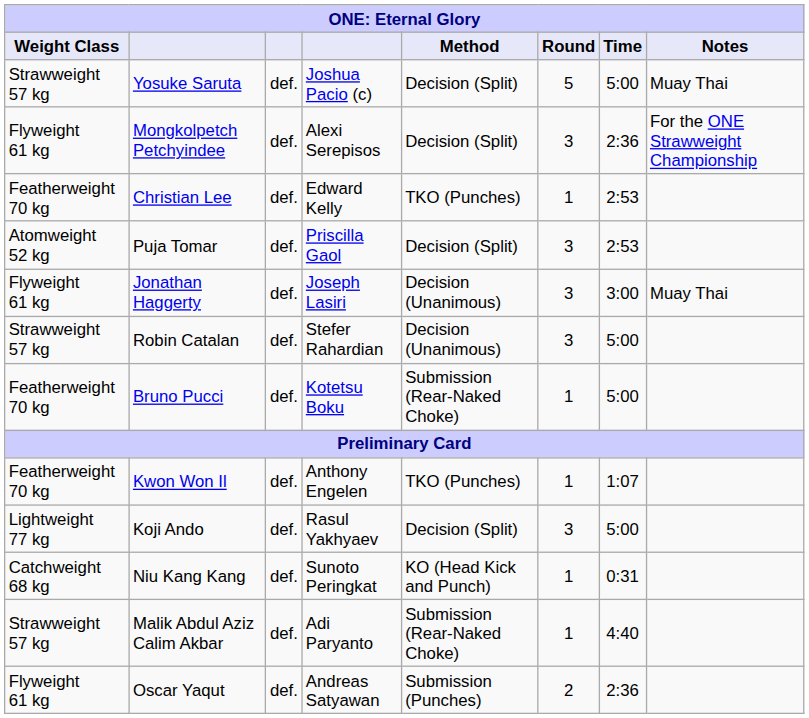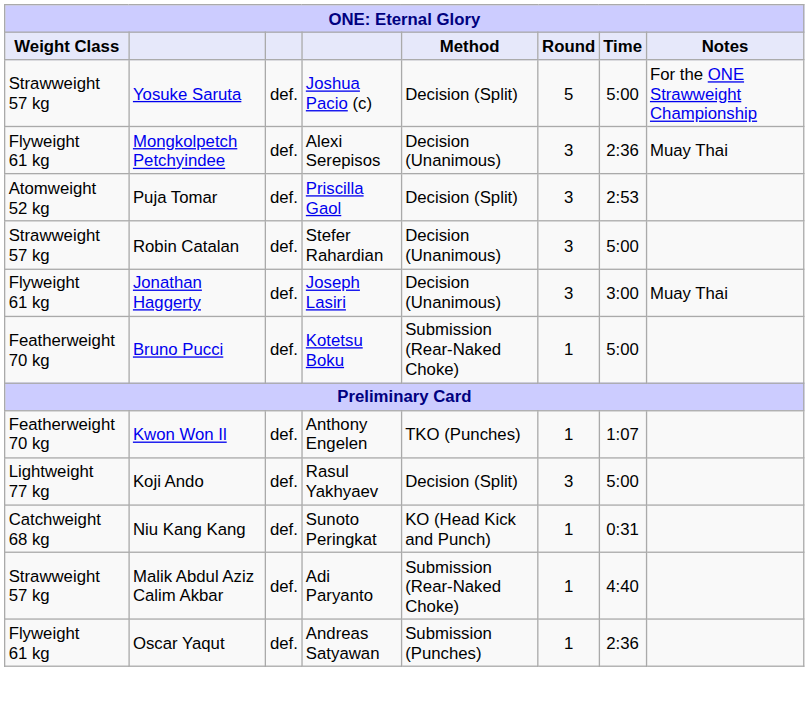Yosuke Saruta | Notes: Muay Thai -> For the ONE Strawweight Championship
Mongkolpetch Petchyindee | Method: Decision (Split) -> Decision (Unanimous)
Mongkolpetch Petchyindee | Notes: For the ONE Strawweight Championship -> Muay Thai
- row: Featherweight 70 kg | Christian Lee | def. | Edward Kelly | TKO (Punches) | 1 | 2:53
rows swapped: Jonathan Haggerty <-> Robin Catalan
Oscar Yaqut | Round: 2 -> 1
